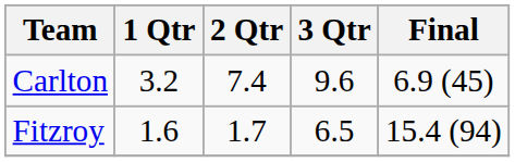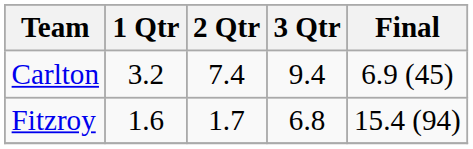Carlton | 3 Qtr: 9.6 -> 9.4
Fitzroy | 3 Qtr: 6.5 -> 6.8
